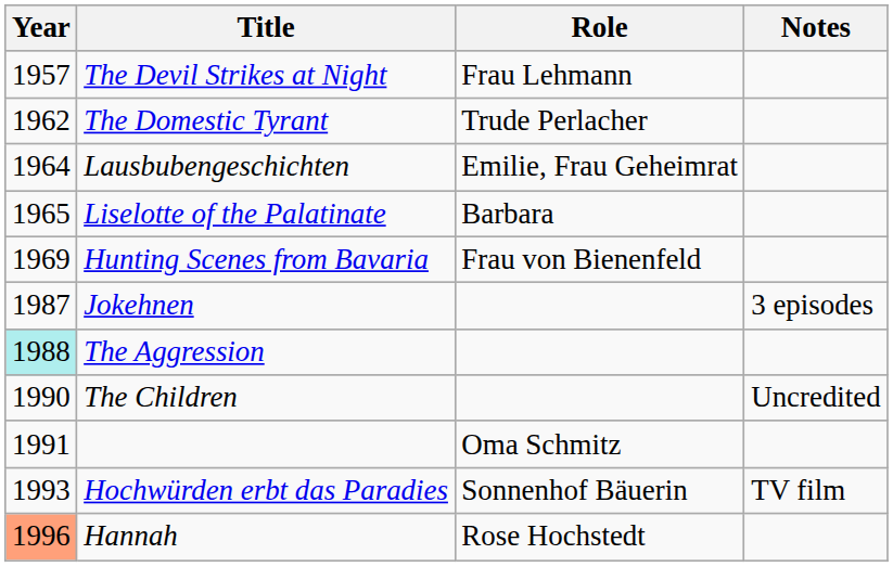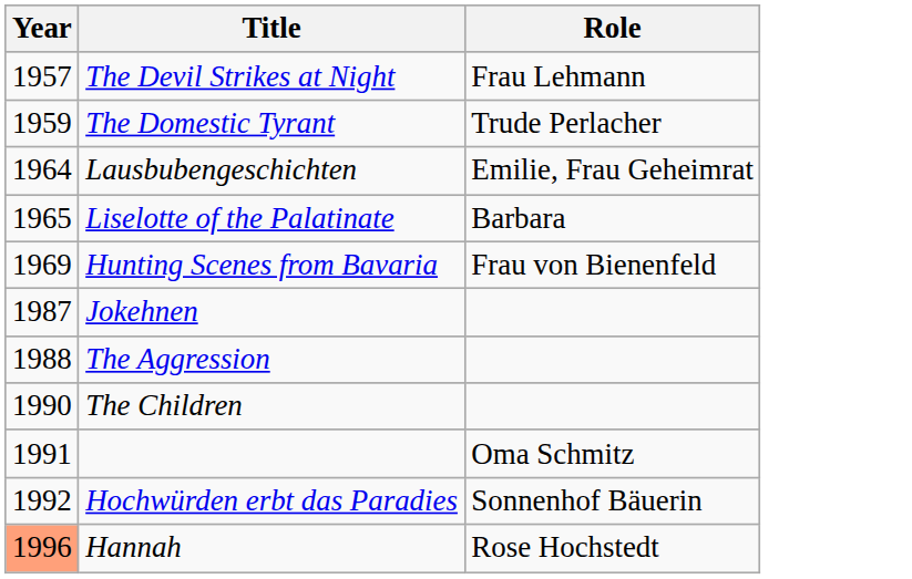- column: Notes | 3 episodes | Uncredited | TV film
The Domestic Tyrant | Year: 1962 -> 1959
The Aggression | Year: paleturquoise background -> no background
Hochwürden erbt das Paradies | Year: 1993 -> 1992
